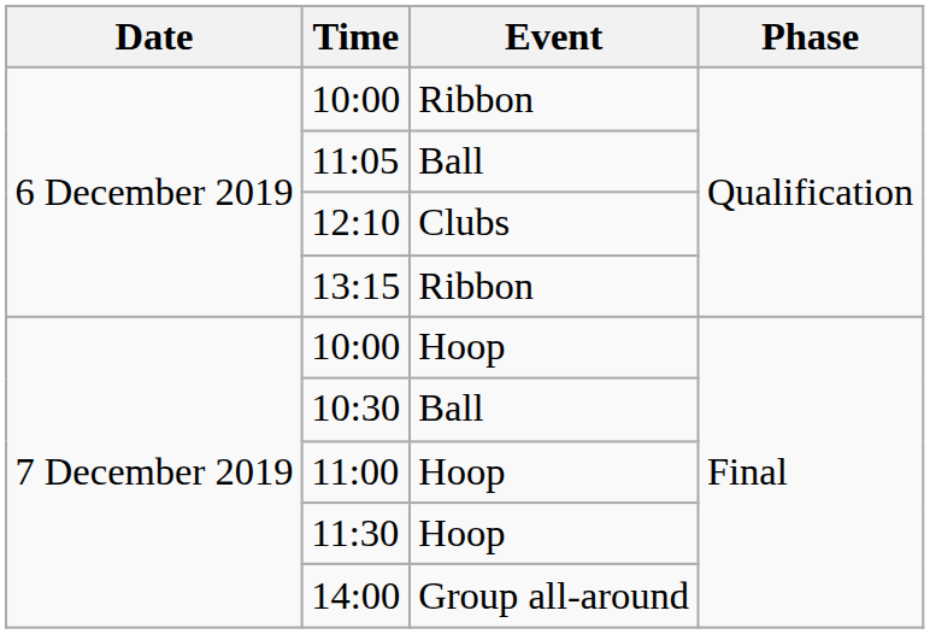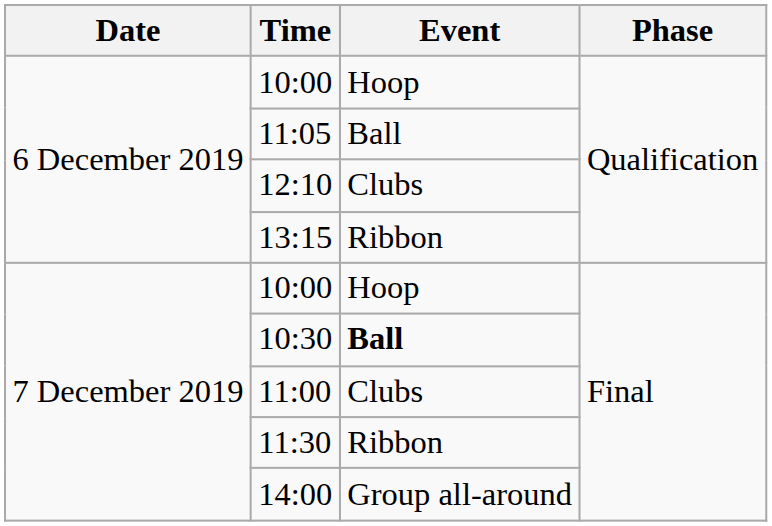6 December 2019 / 10:00 | Event: Ribbon -> Hoop
10:30 | Event: normal -> bold
11:00 | Event: Hoop -> Clubs
11:30 | Event: Hoop -> Ribbon
